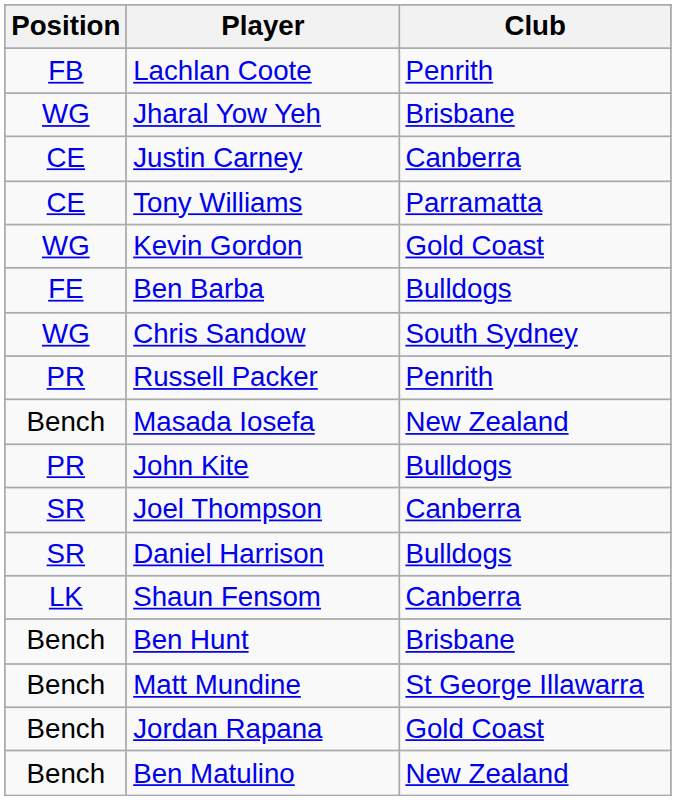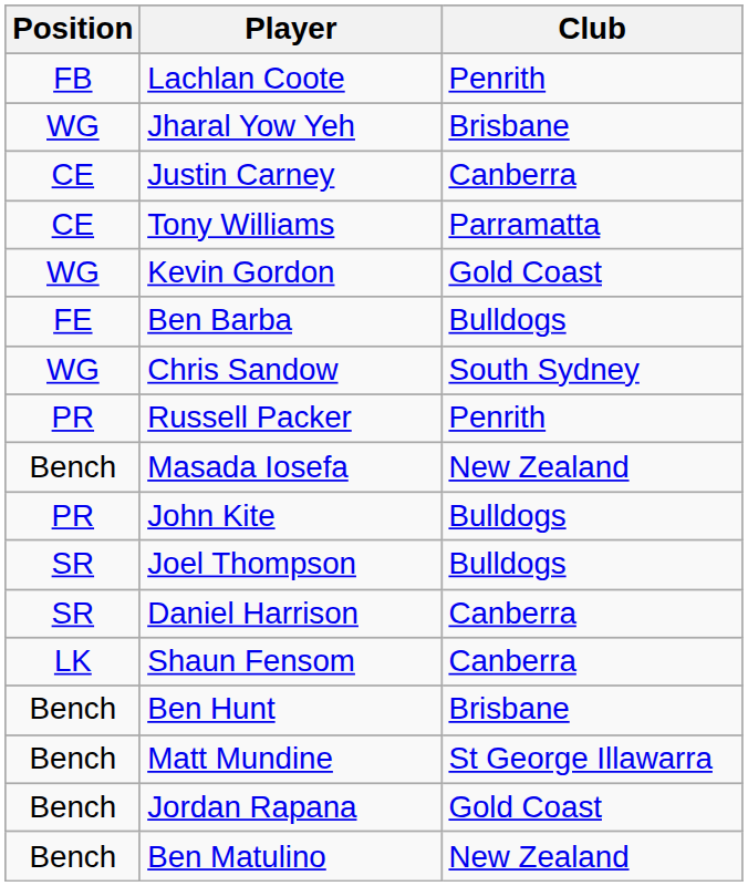Joel Thompson | Club: Canberra -> Bulldogs
Daniel Harrison | Club: Bulldogs -> Canberra
